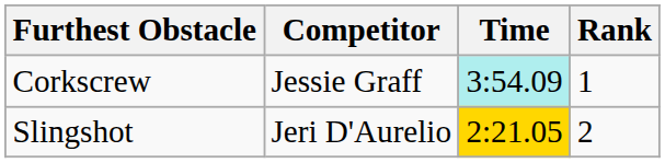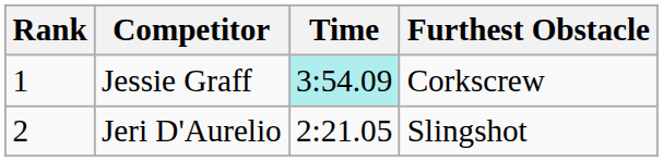columns swapped: Rank <-> Furthest Obstacle
Jeri D'Aurelio | Time: gold background -> no background
